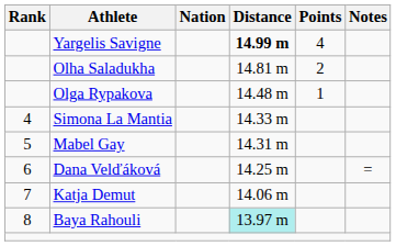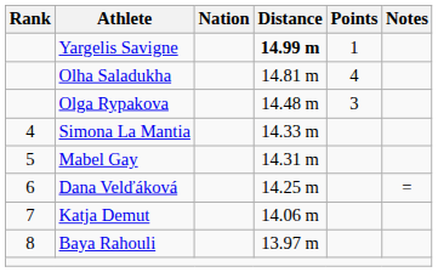Yargelis Savigne | Points: 4 -> 1
Olha Saladukha | Points: 2 -> 4
Olga Rypakova | Points: 1 -> 3
Baya Rahouli | Distance: paleturquoise background -> no background
